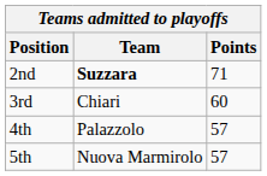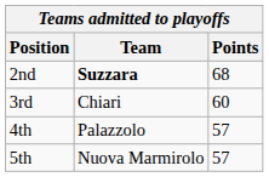2nd | Points: 71 -> 68
